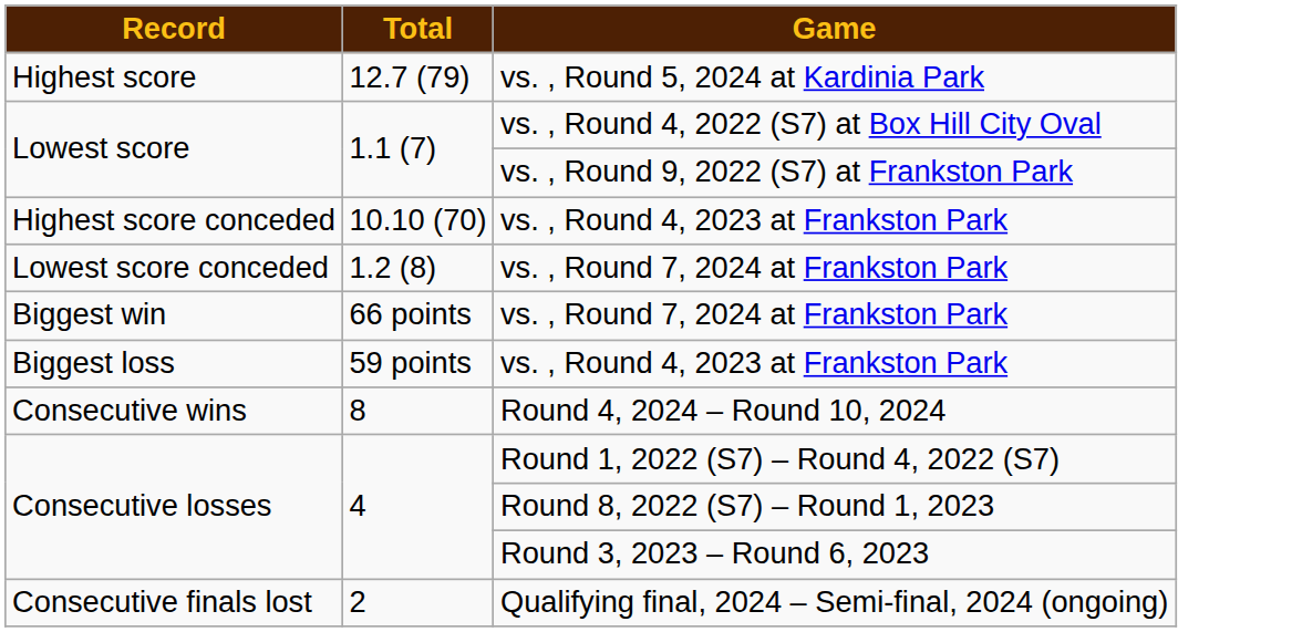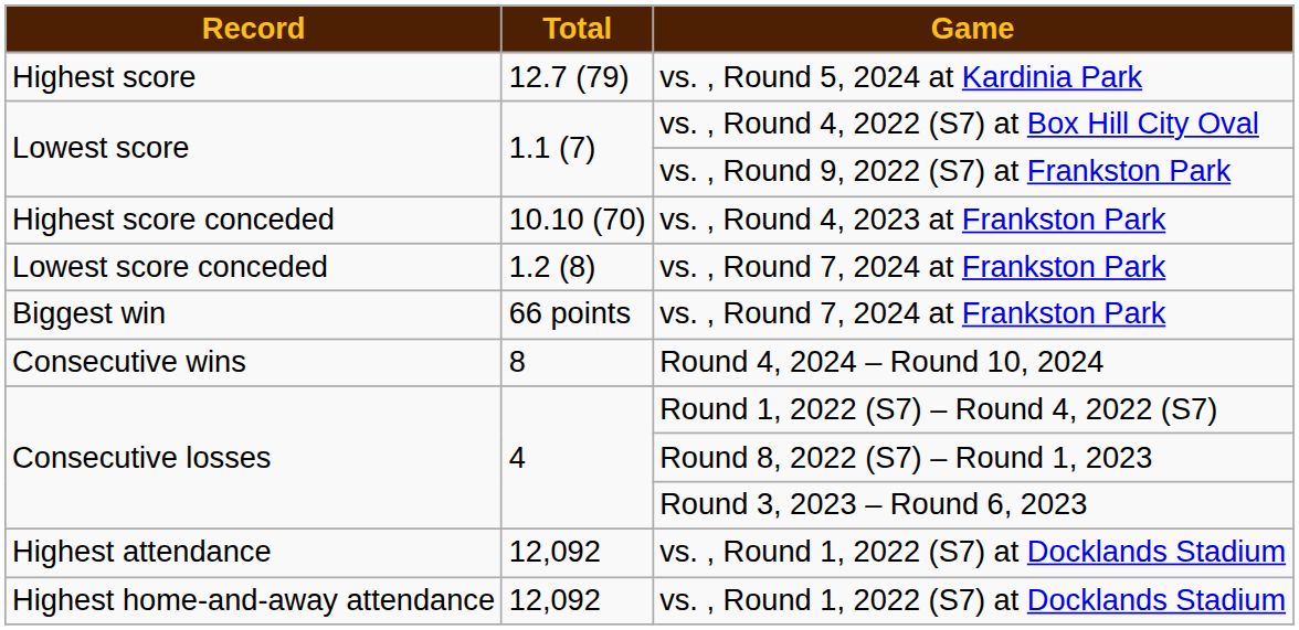- row: Biggest loss | 59 points | vs. , Round 4, 2023 at Frankston Park
- row: Consecutive finals lost | 2 | Qualifying final, 2024 – Semi-final, 2024 (ongoing)
+ row: Highest attendance | 12,092 | vs. , Round 1, 2022 (S7) at Docklands Stadium
+ row: Highest home-and-away attendance | 12,092 | vs. , Round 1, 2022 (S7) at Docklands Stadium
